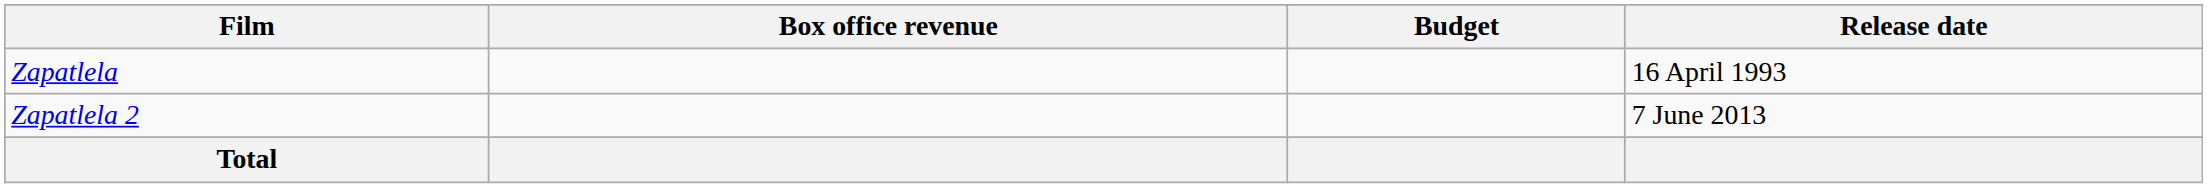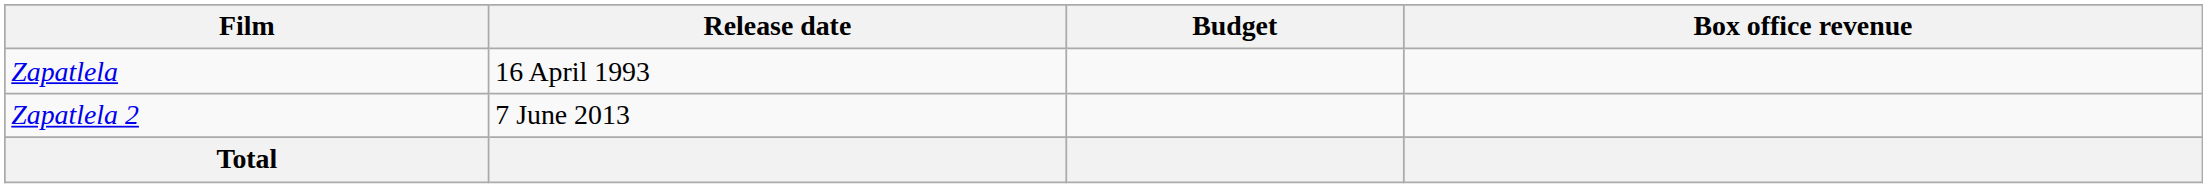columns swapped: Release date <-> Box office revenue
